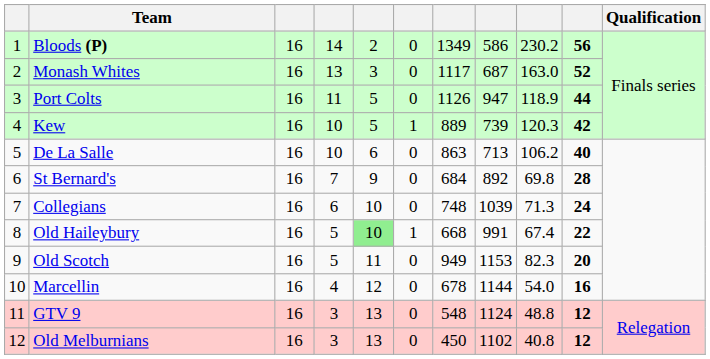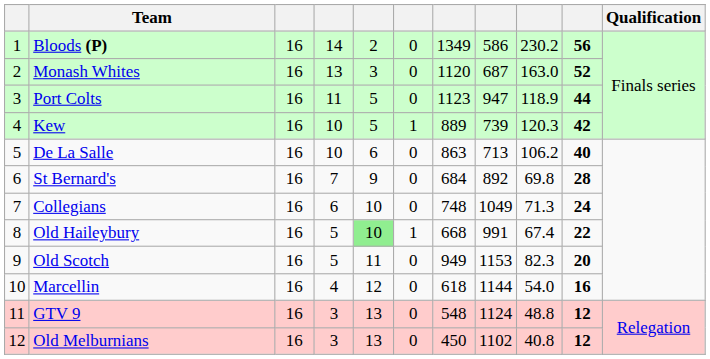Monash Whites | column 7: 1117 -> 1120
Port Colts | column 7: 1126 -> 1123
Collegians | column 8: 1039 -> 1049
Marcellin | column 7: 678 -> 618
